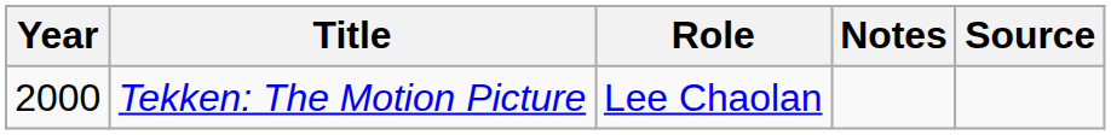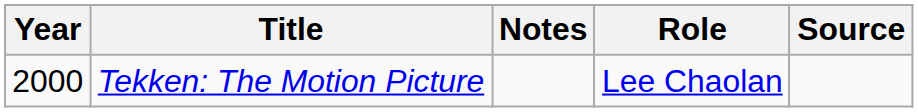columns swapped: Role <-> Notes
